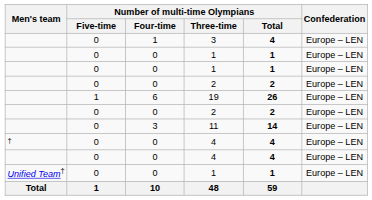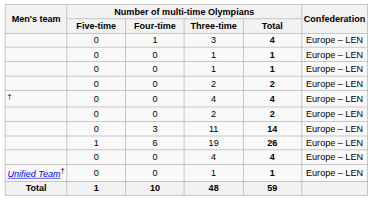rows swapped: 19 <-> † / 4
